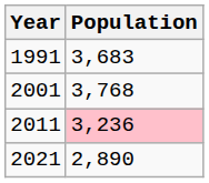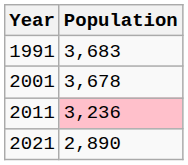2001 | Population: 3,768 -> 3,678
